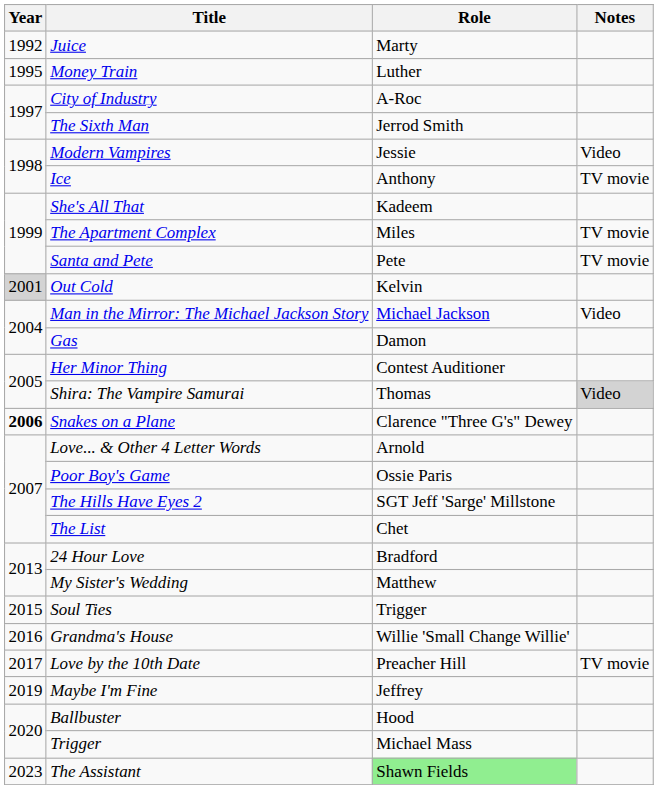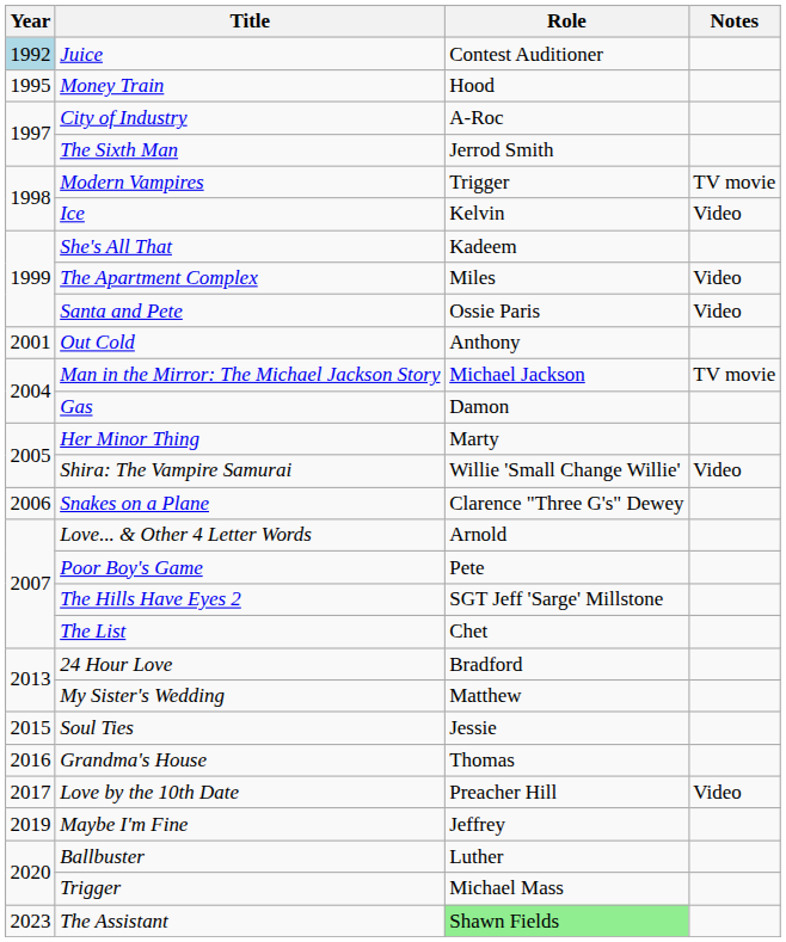Juice | Year: no background -> lightblue background
Juice | Role: Marty -> Contest Auditioner
Money Train | Role: Luther -> Hood
Modern Vampires | Role: Jessie -> Trigger
Modern Vampires | Notes: Video -> TV movie
Ice | Role: Anthony -> Kelvin
Ice | Notes: TV movie -> Video
The Apartment Complex | Notes: TV movie -> Video
Santa and Pete | Role: Pete -> Ossie Paris
Santa and Pete | Notes: TV movie -> Video
Out Cold | Year: lightgrey background -> no background
Out Cold | Role: Kelvin -> Anthony
Man in the Mirror: The Michael Jackson Story | Notes: Video -> TV movie
Her Minor Thing | Role: Contest Auditioner -> Marty
Shira: The Vampire Samurai | Role: Thomas -> Willie 'Small Change Willie'
Shira: The Vampire Samurai | Notes: lightgrey background -> no background
Snakes on a Plane | Year: bold -> normal
Poor Boy's Game | Role: Ossie Paris -> Pete
Soul Ties | Role: Trigger -> Jessie
Grandma's House | Role: Willie 'Small Change Willie' -> Thomas
Love by the 10th Date | Notes: TV movie -> Video
Ballbuster | Role: Hood -> Luther
